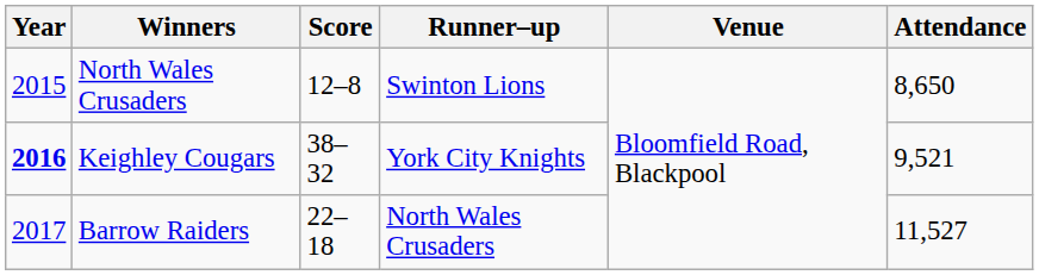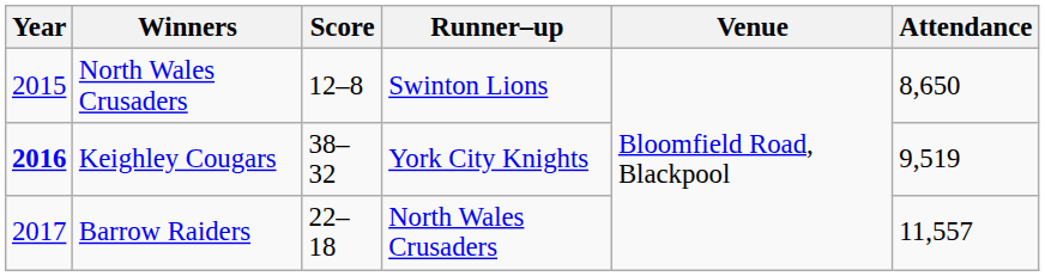Keighley Cougars | Attendance: 9,521 -> 9,519
Barrow Raiders | Attendance: 11,527 -> 11,557
